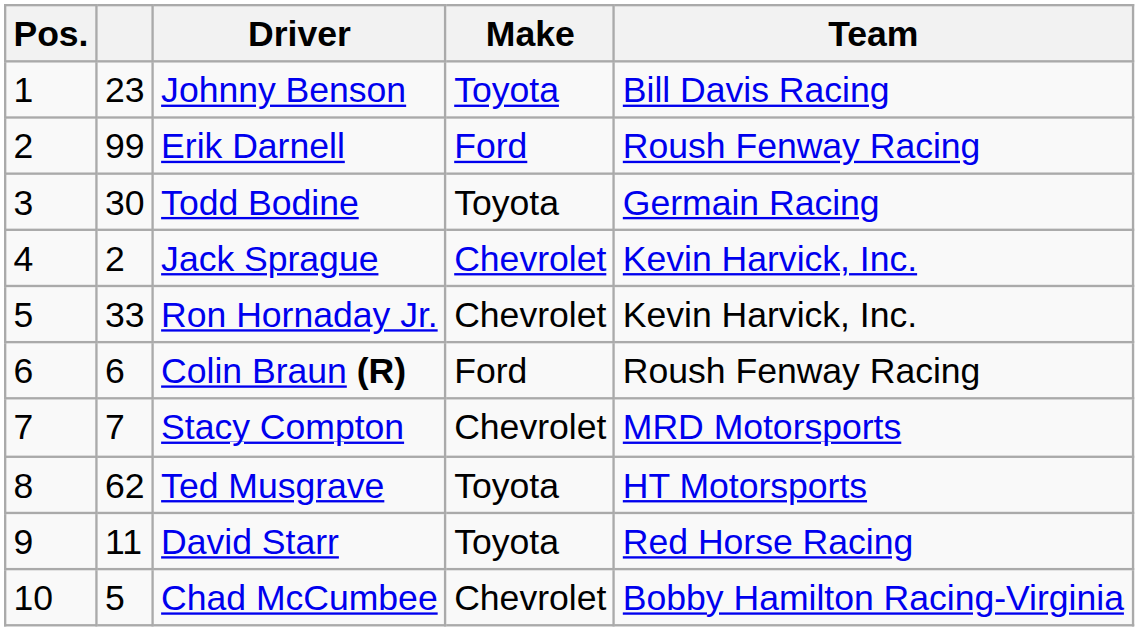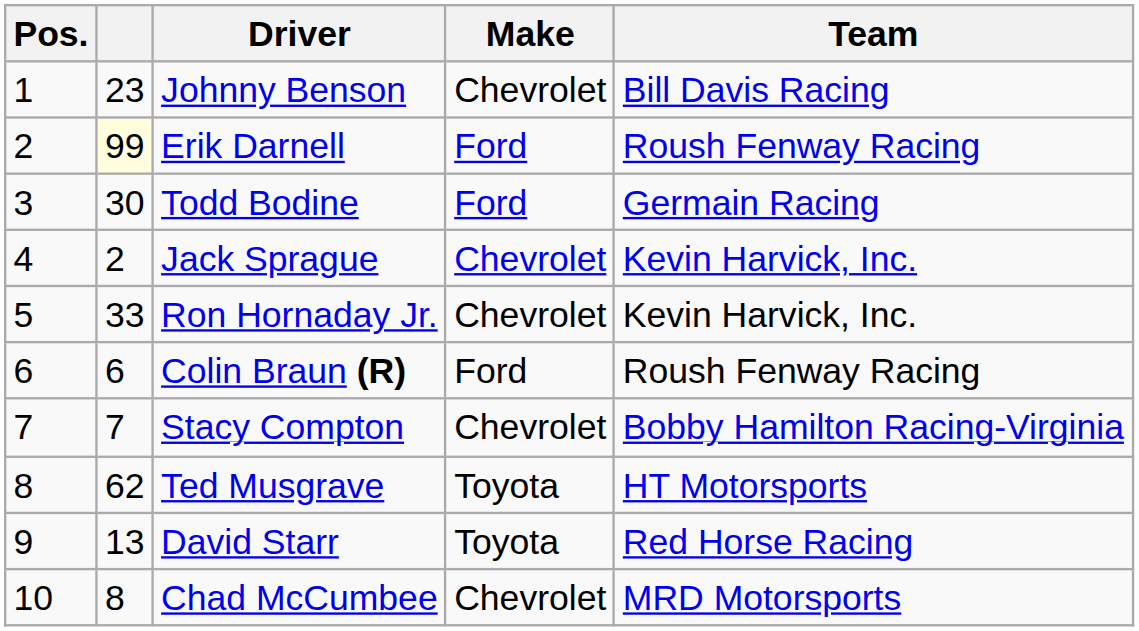Johnny Benson | Make: Toyota -> Chevrolet
Erik Darnell | column 2: no background -> lightyellow background
Todd Bodine | Make: Toyota -> Ford
Stacy Compton | Team: MRD Motorsports -> Bobby Hamilton Racing-Virginia
David Starr | column 2: 11 -> 13
Chad McCumbee | column 2: 5 -> 8
Chad McCumbee | Team: Bobby Hamilton Racing-Virginia -> MRD Motorsports
